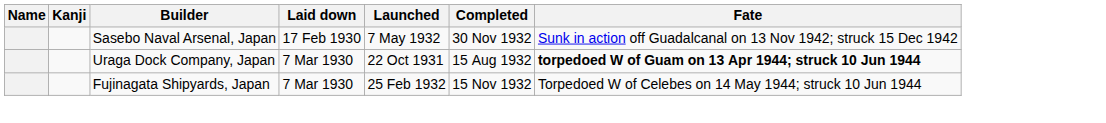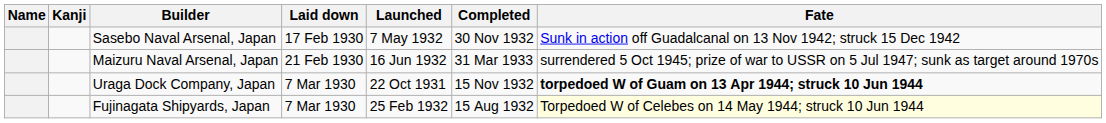+ row: Maizuru Naval Arsenal, Japan | 21 Feb 1930 | 16 Jun 1932 | 31 Mar 1933 | surrendered 5 Oct 1945; prize of war to USSR on 5 Jul 1947; sunk as target around 1970s
Uraga Dock Company, Japan | Completed: 15 Aug 1932 -> 15 Nov 1932
Fujinagata Shipyards, Japan | Completed: 15 Nov 1932 -> 15 Aug 1932
Fujinagata Shipyards, Japan | Fate: no background -> lightyellow background
